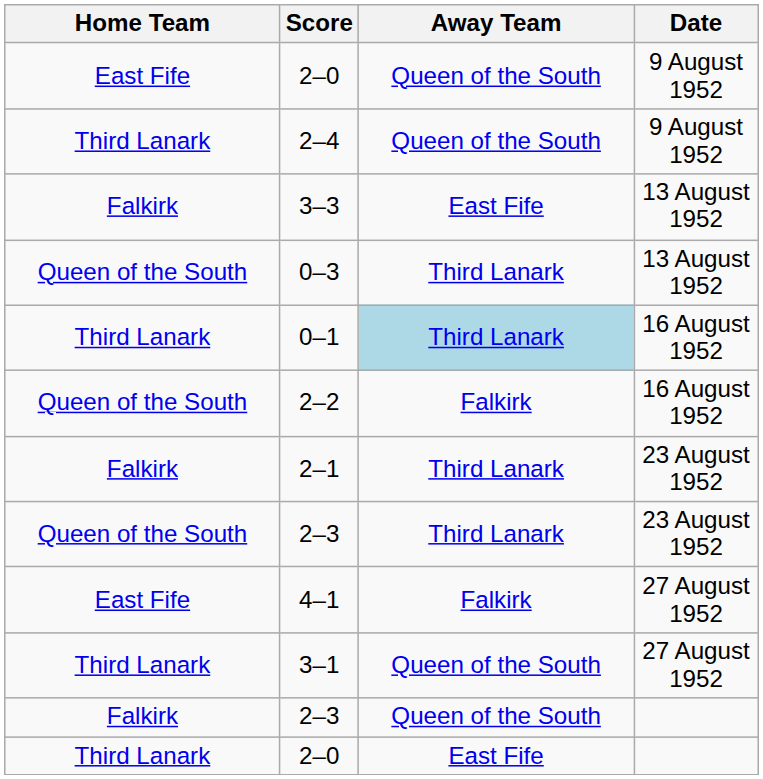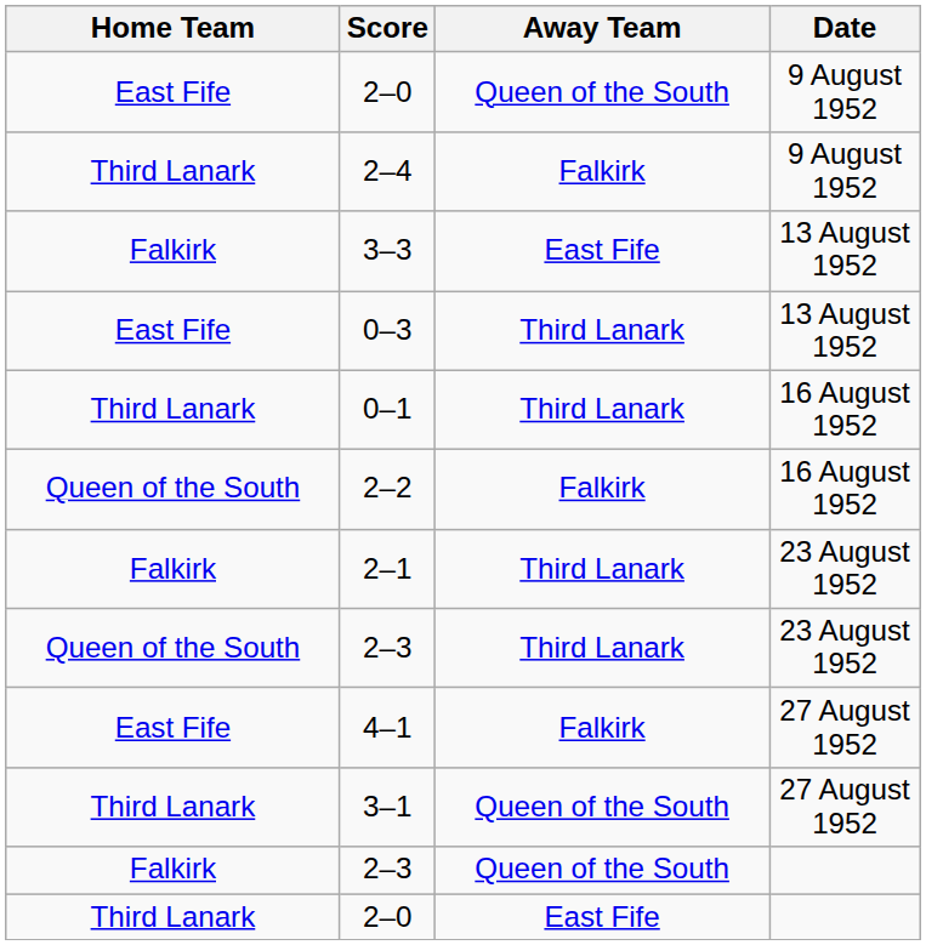2–4 | Away Team: Queen of the South -> Falkirk
0–3 | Home Team: Queen of the South -> East Fife
0–1 | Away Team: lightblue background -> no background
